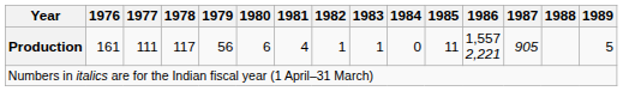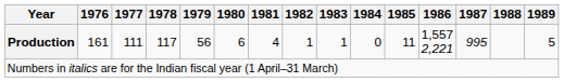Production | 1987: 905 -> 995
